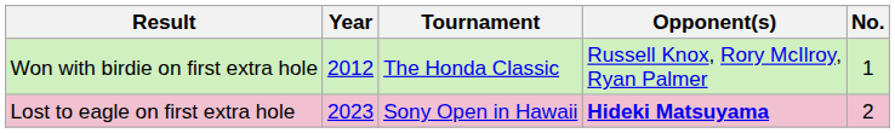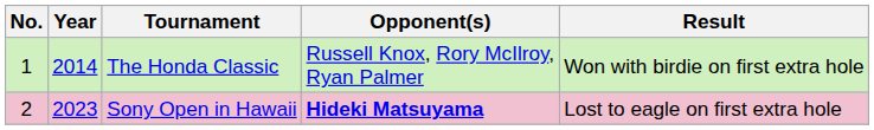columns swapped: No. <-> Result
The Honda Classic | Year: 2012 -> 2014
